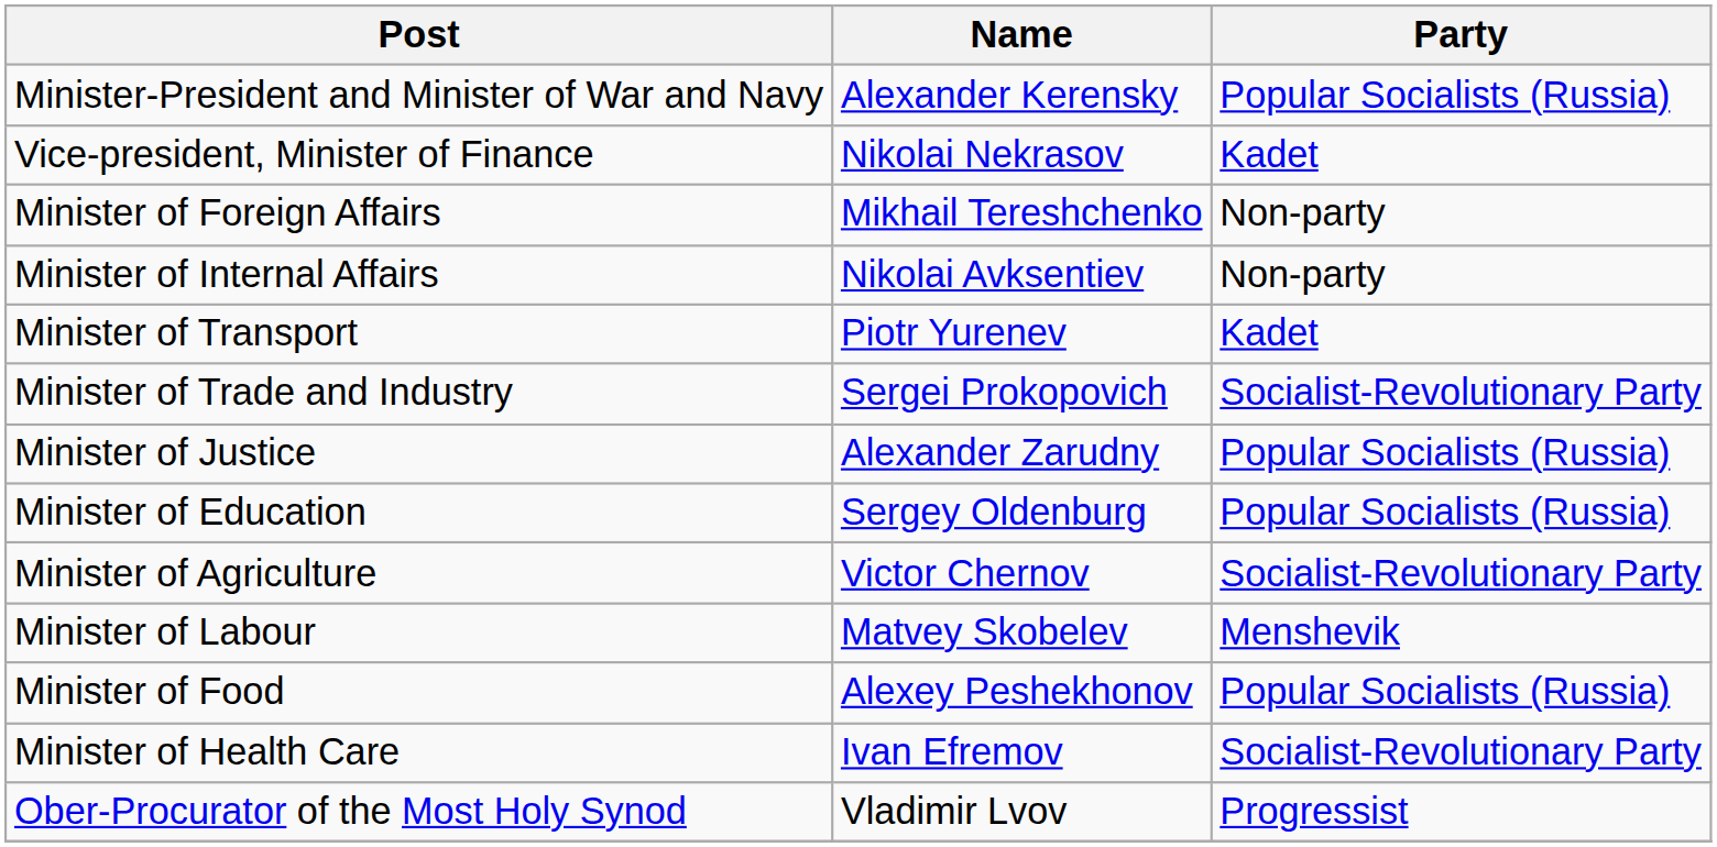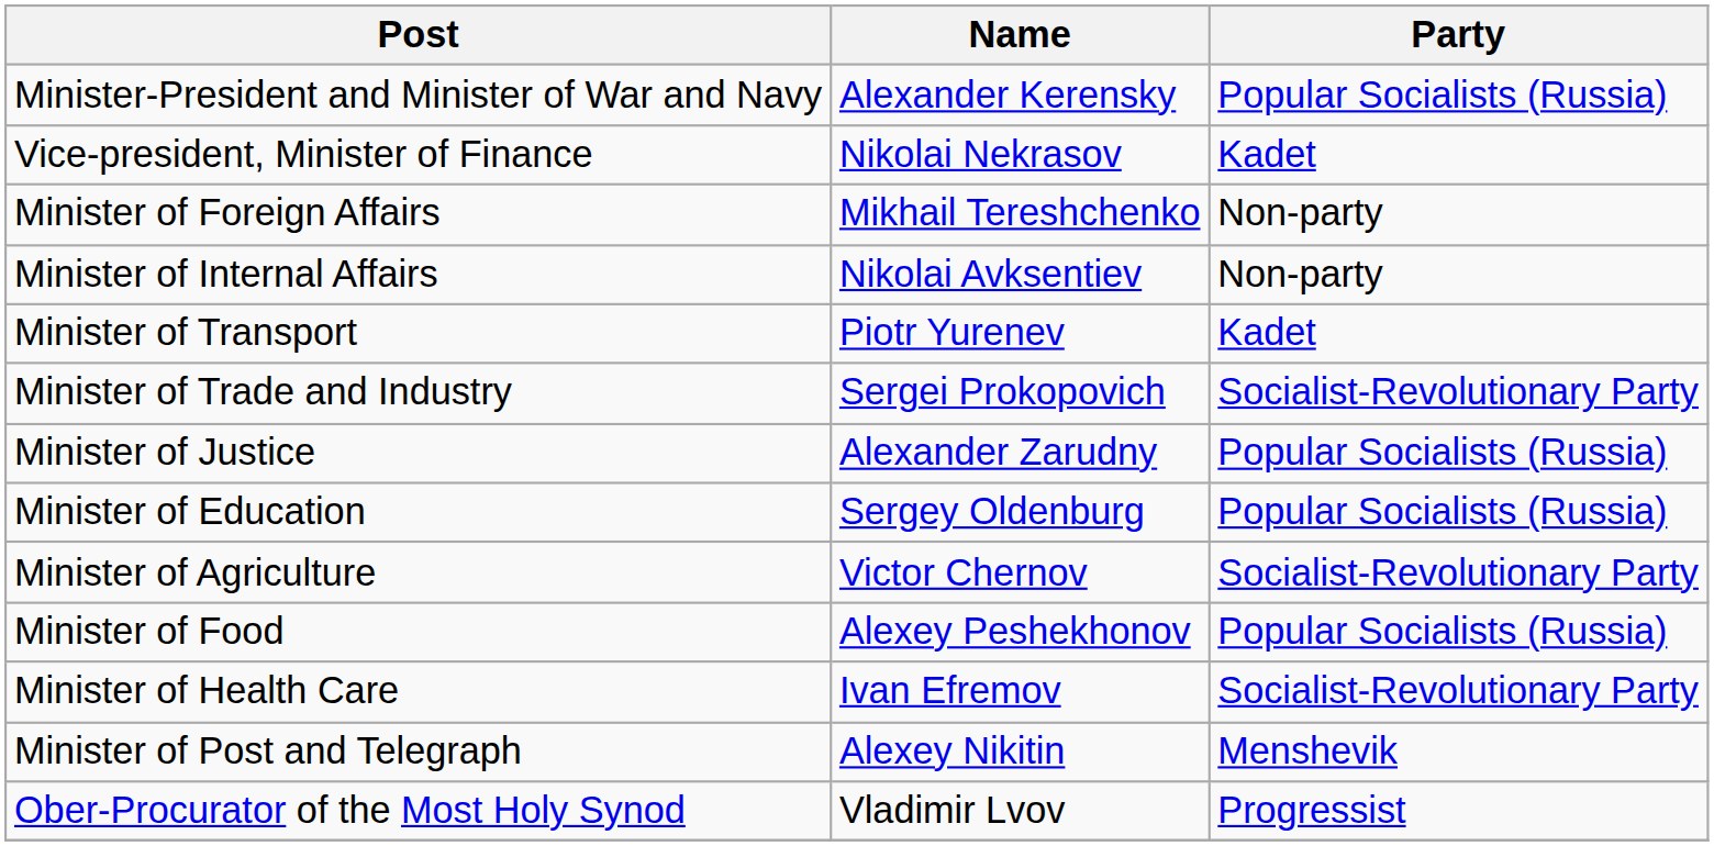- row: Minister of Labour | Matvey Skobelev | Menshevik
+ row: Minister of Post and Telegraph | Alexey Nikitin | Menshevik
